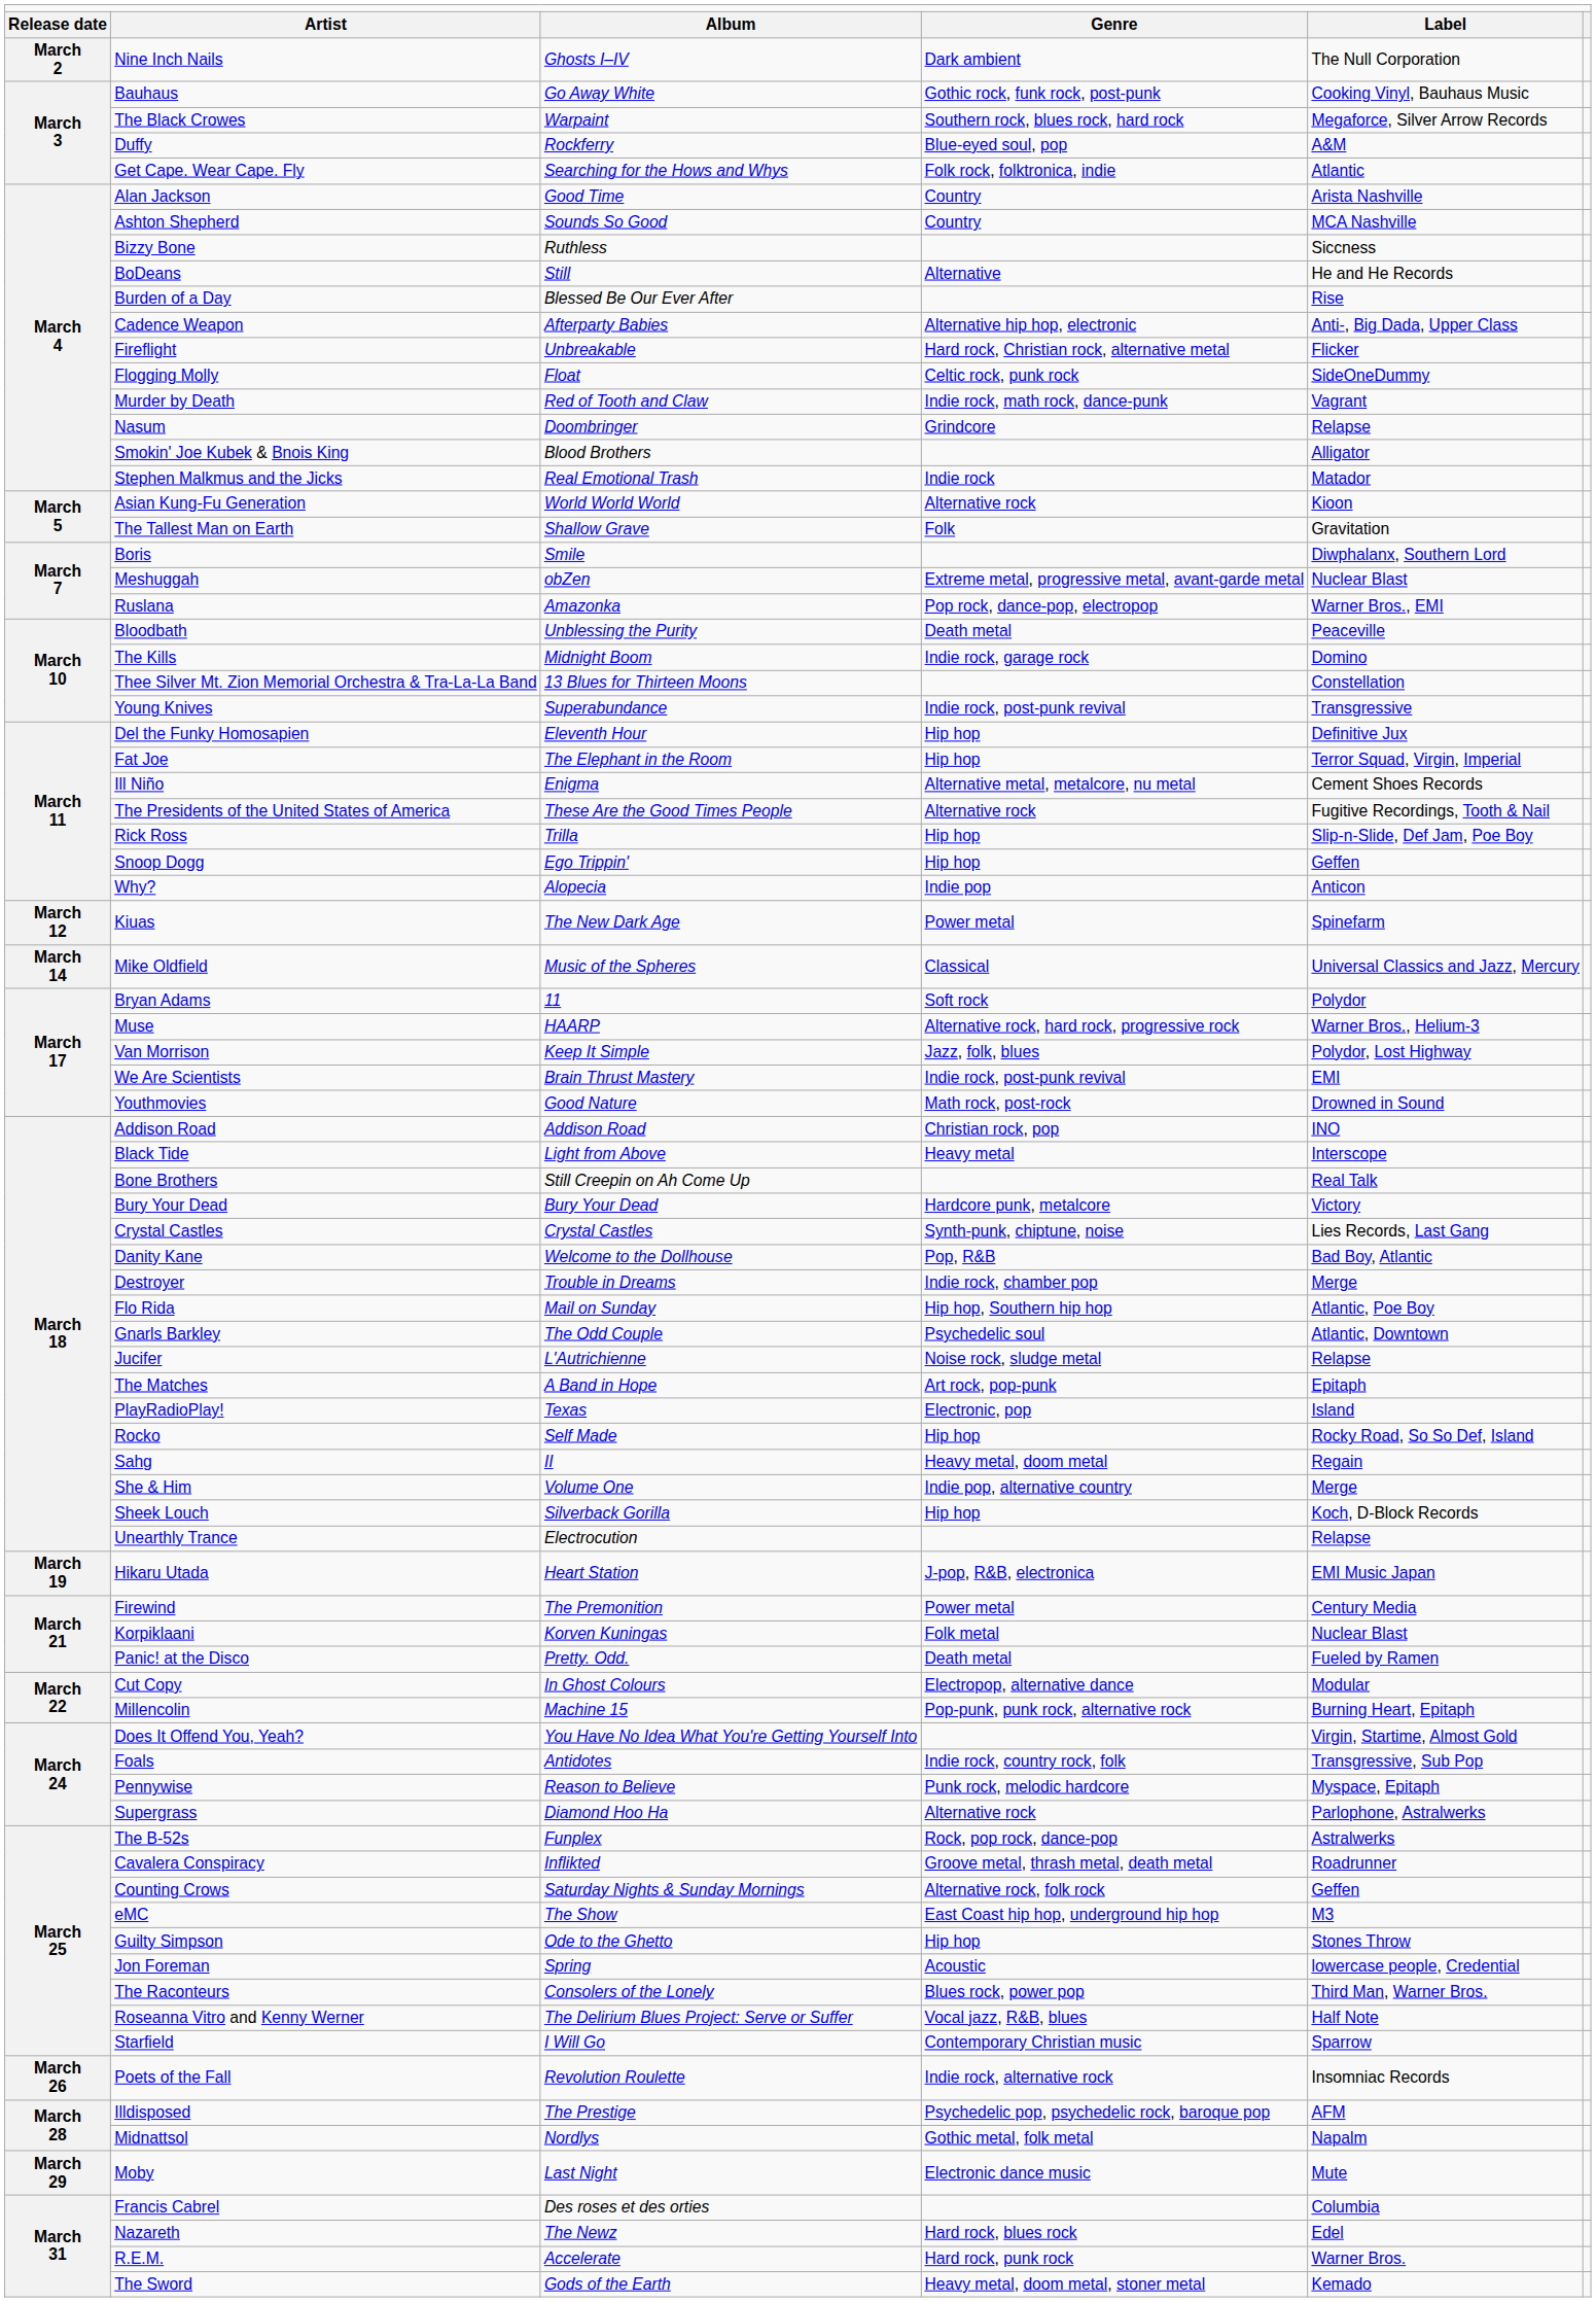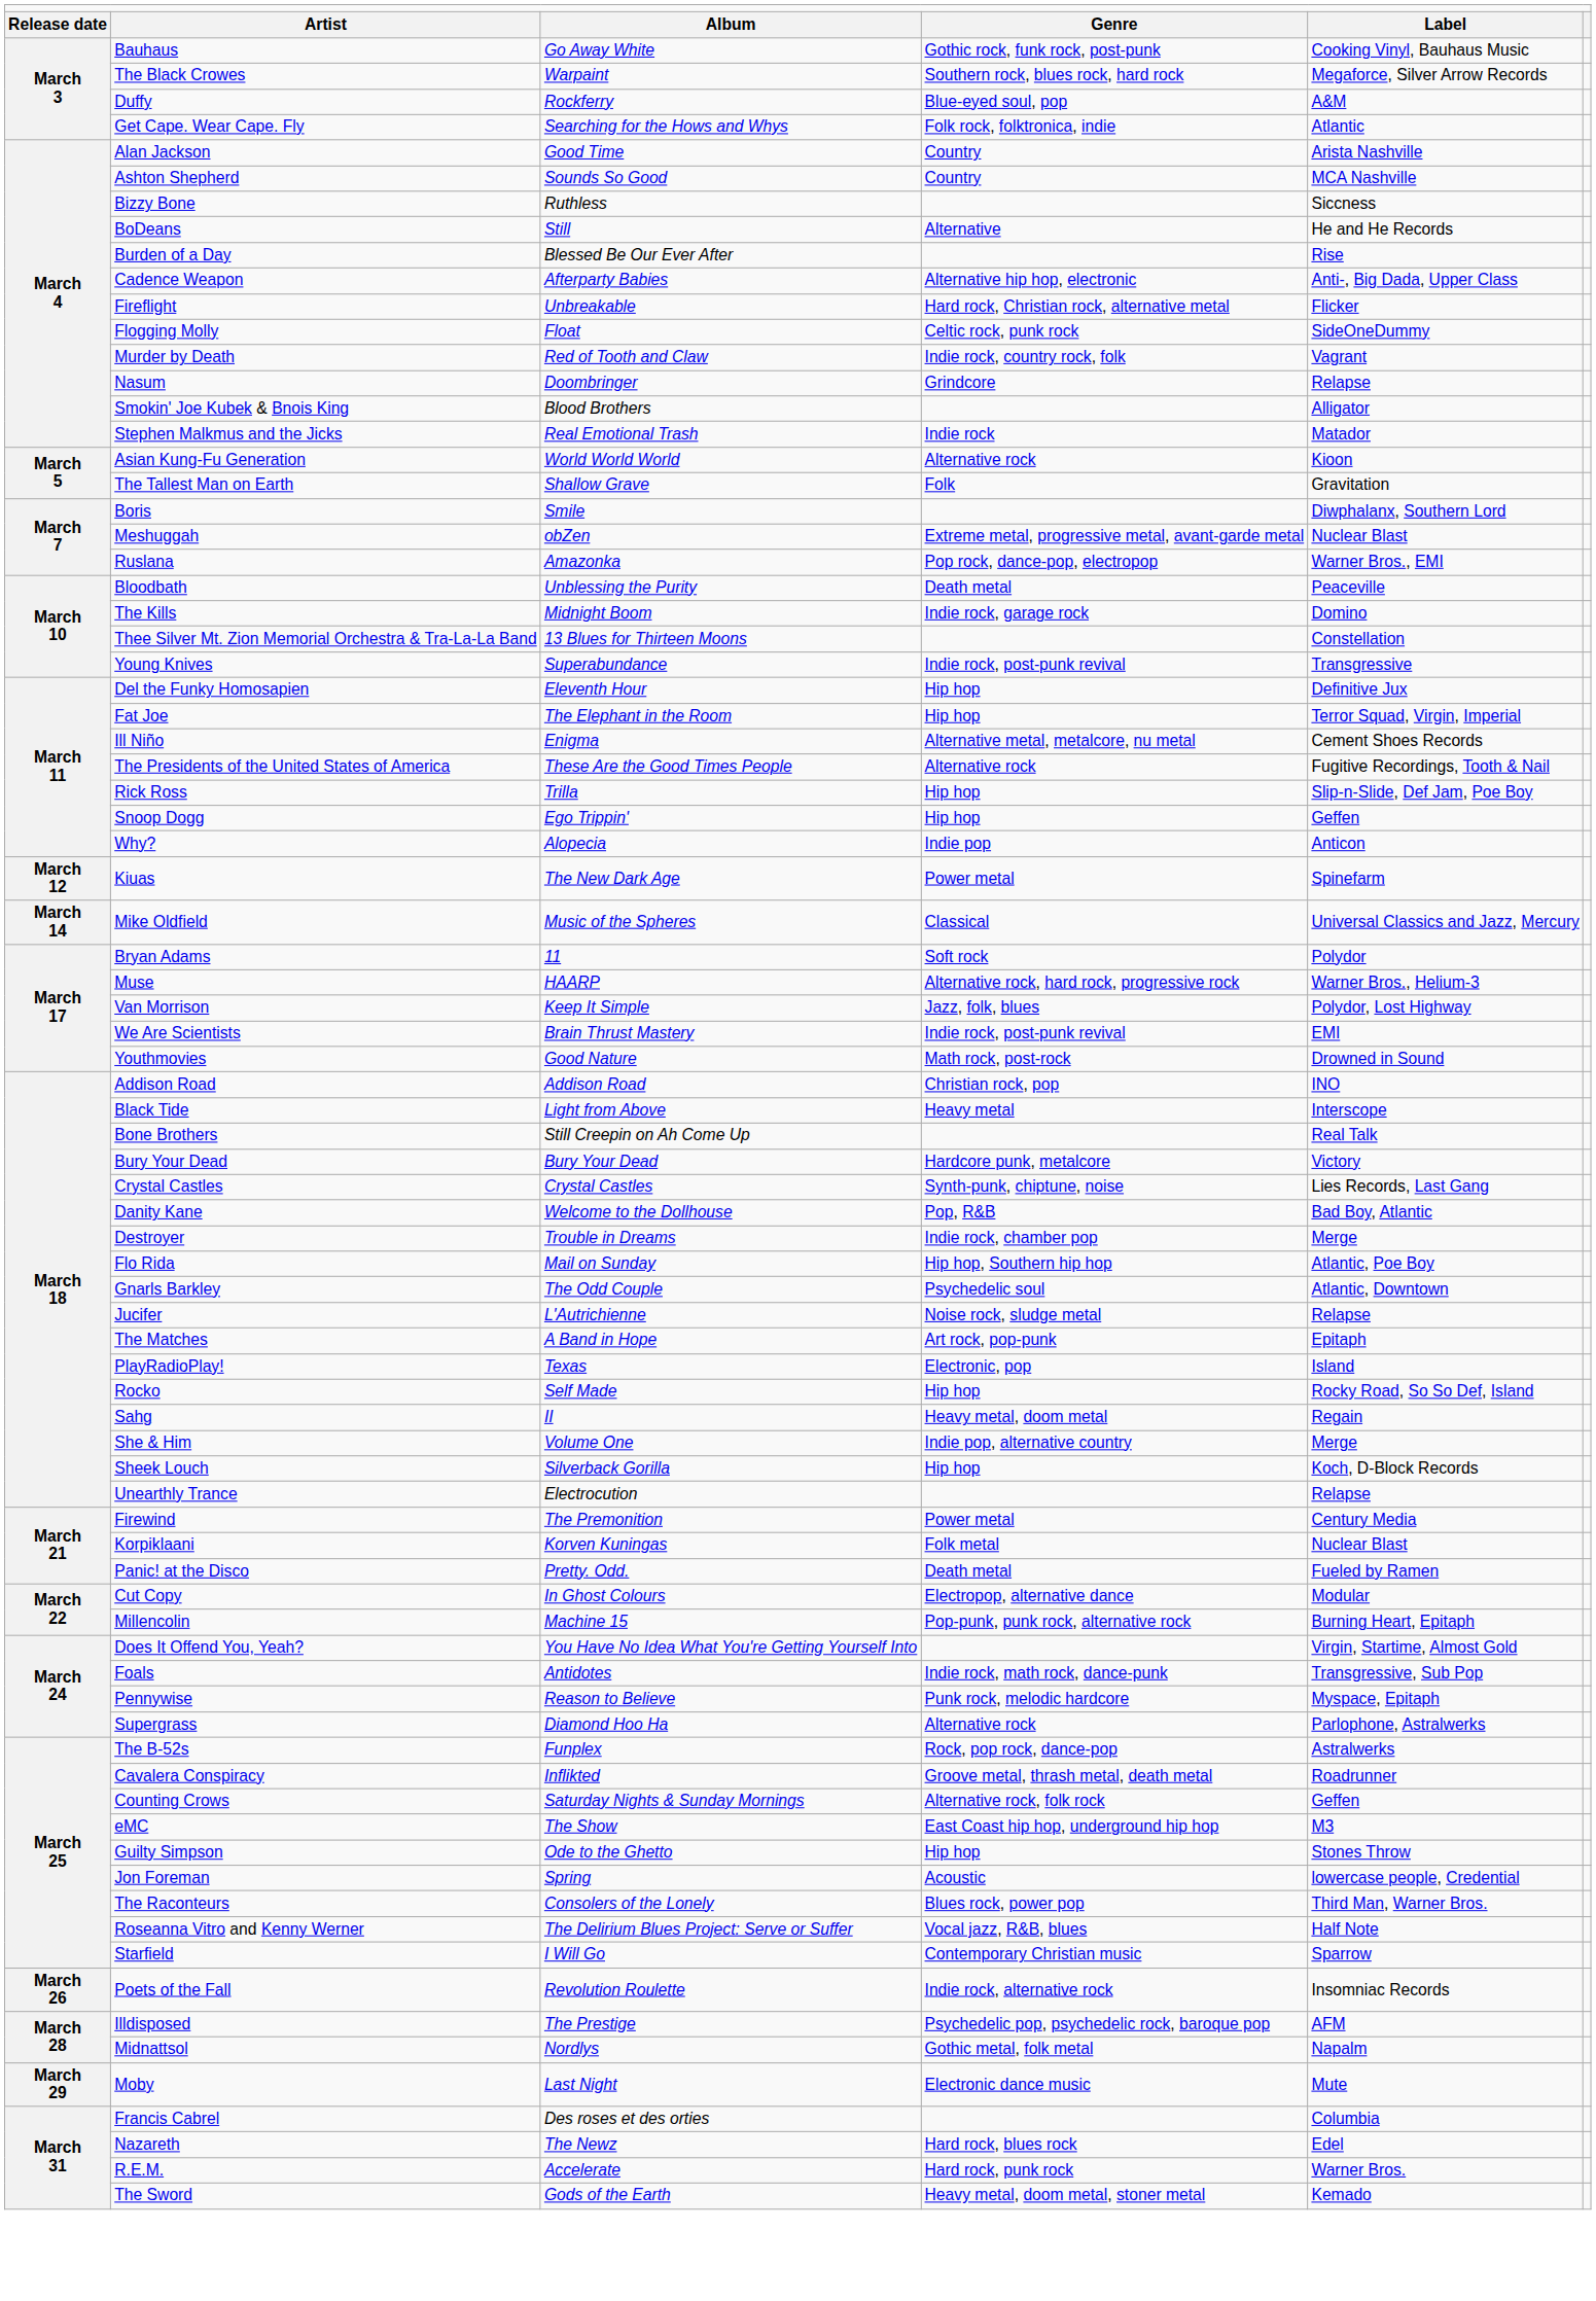- row: March 2 | Nine Inch Nails | Ghosts I–IV | Dark ambient | The Null Corporation
Murder by Death | column 4: Indie rock, math rock, dance-punk -> Indie rock, country rock, folk
- row: March 19 | Hikaru Utada | Heart Station | J-pop, R&B, electronica | EMI Music Japan
Foals | column 4: Indie rock, country rock, folk -> Indie rock, math rock, dance-punk
